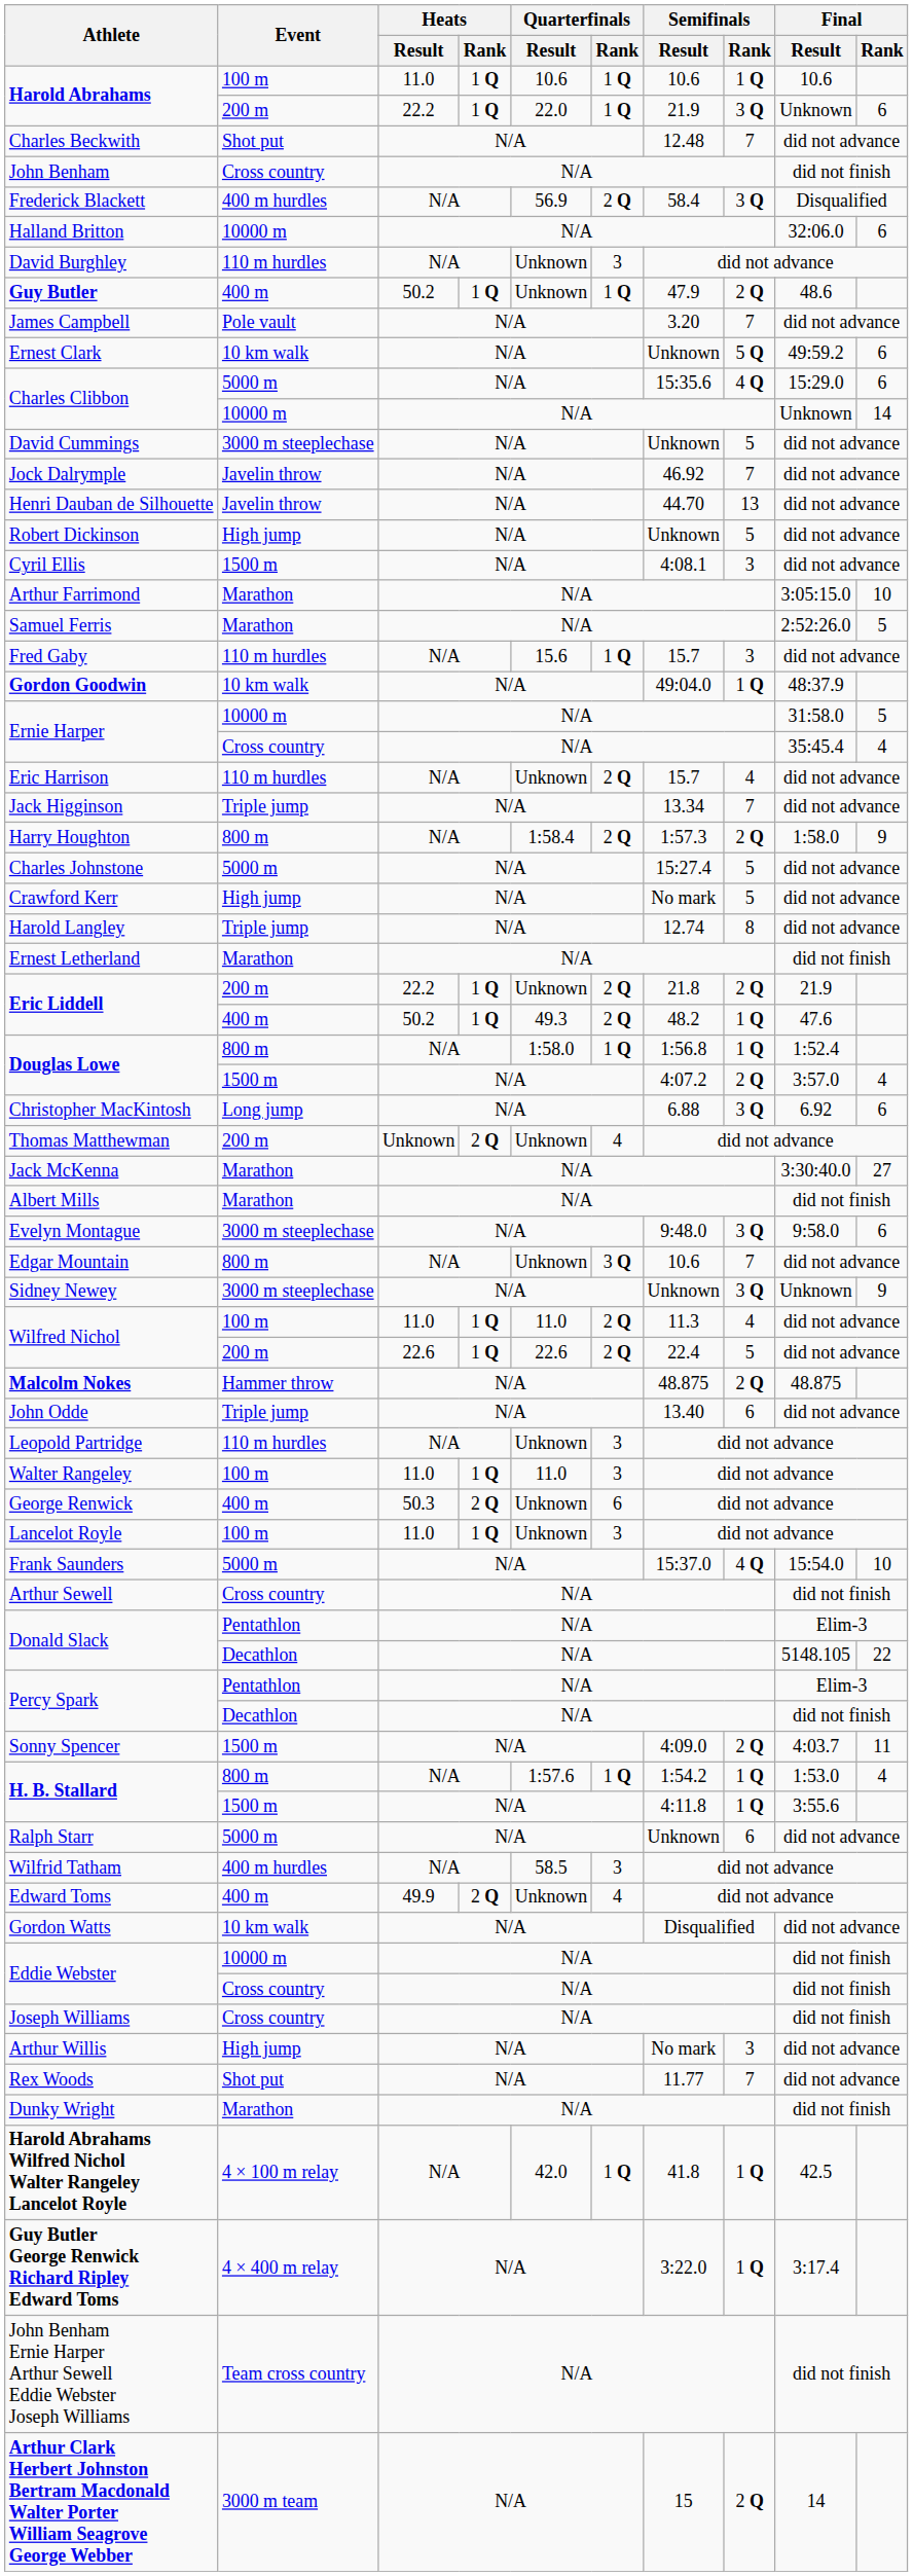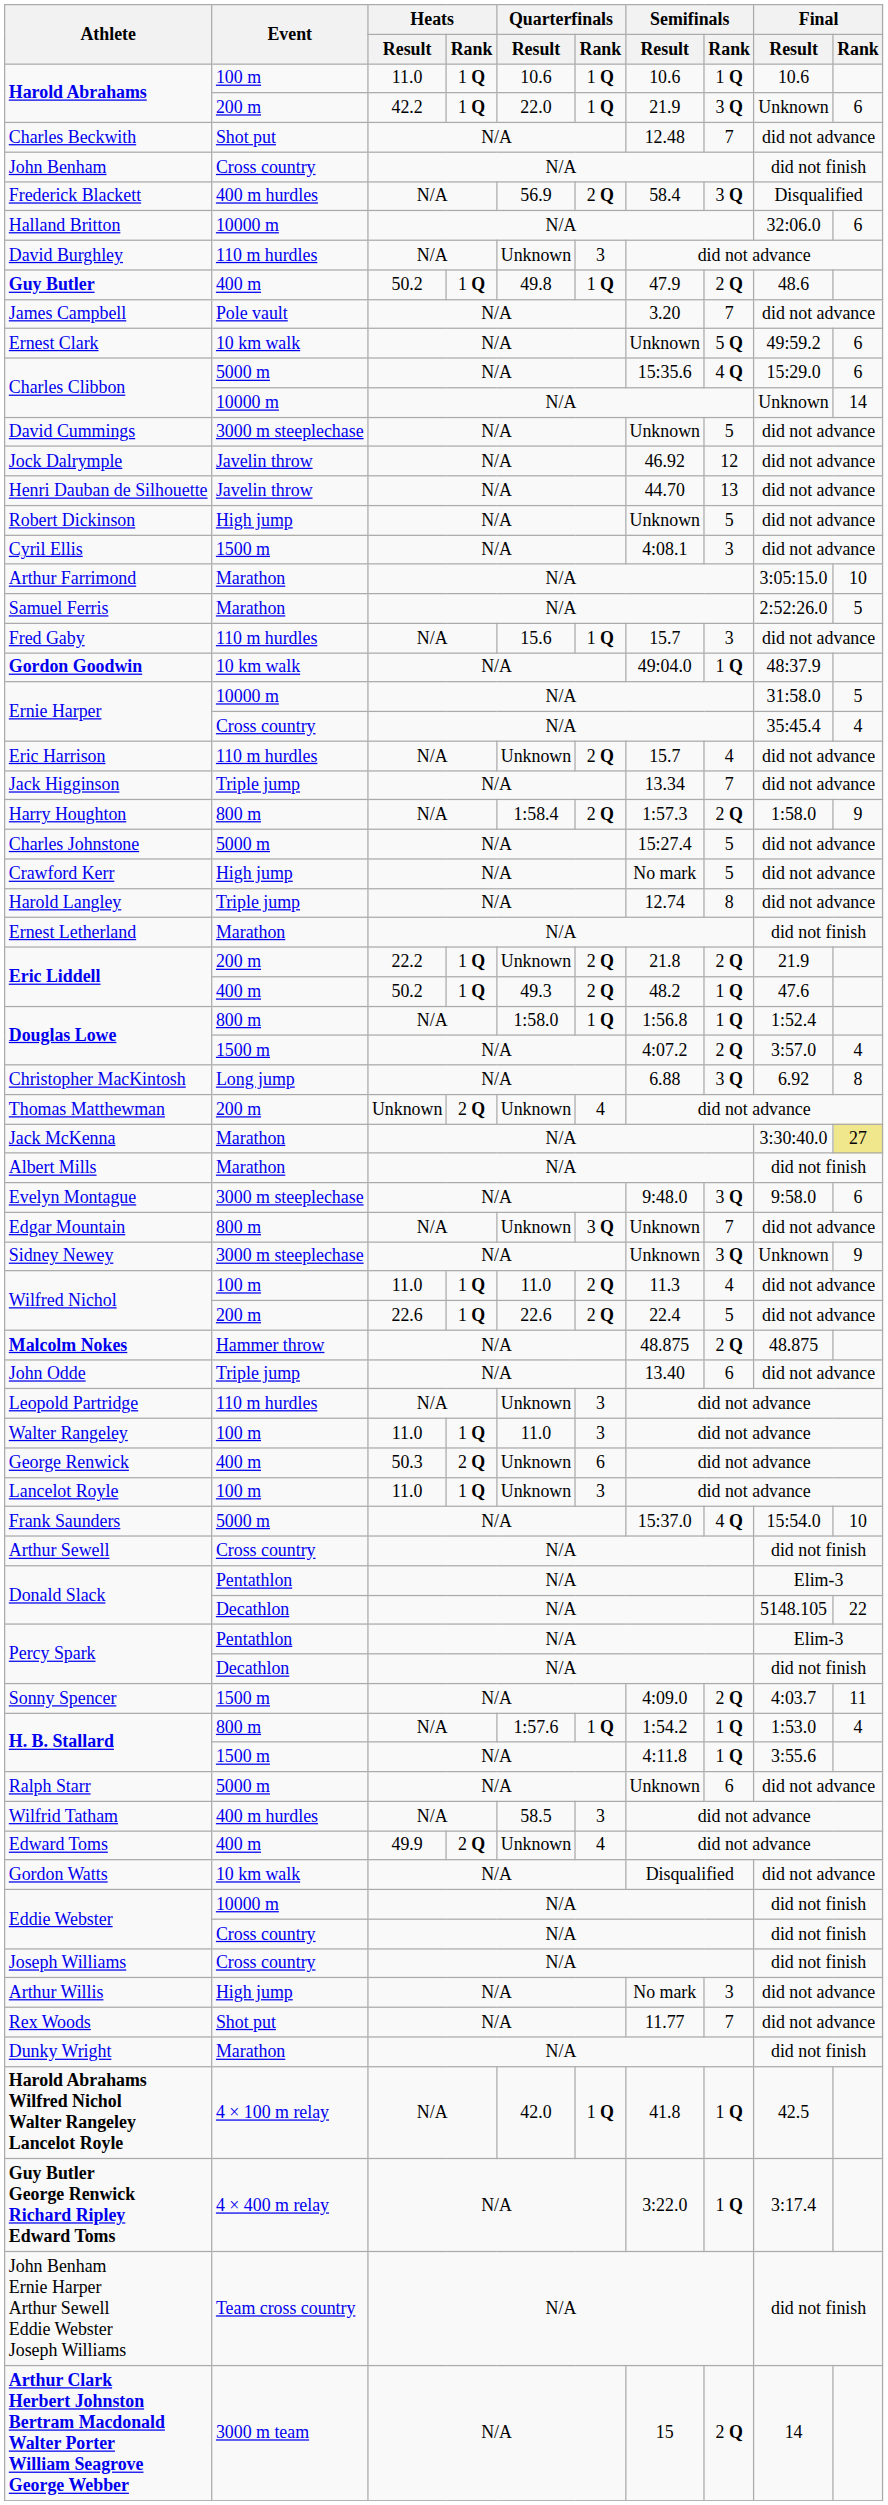Harold Abrahams / 200 m | Heats / Result: 22.2 -> 42.2
Guy Butler | Quarterfinals / Result: Unknown -> 49.8
Jock Dalrymple | Semifinals / Rank: 7 -> 12
Christopher MacKintosh | Final / Rank: 6 -> 8
Jack McKenna | Final / Rank: no background -> khaki background
Edgar Mountain | Semifinals / Result: 10.6 -> Unknown
